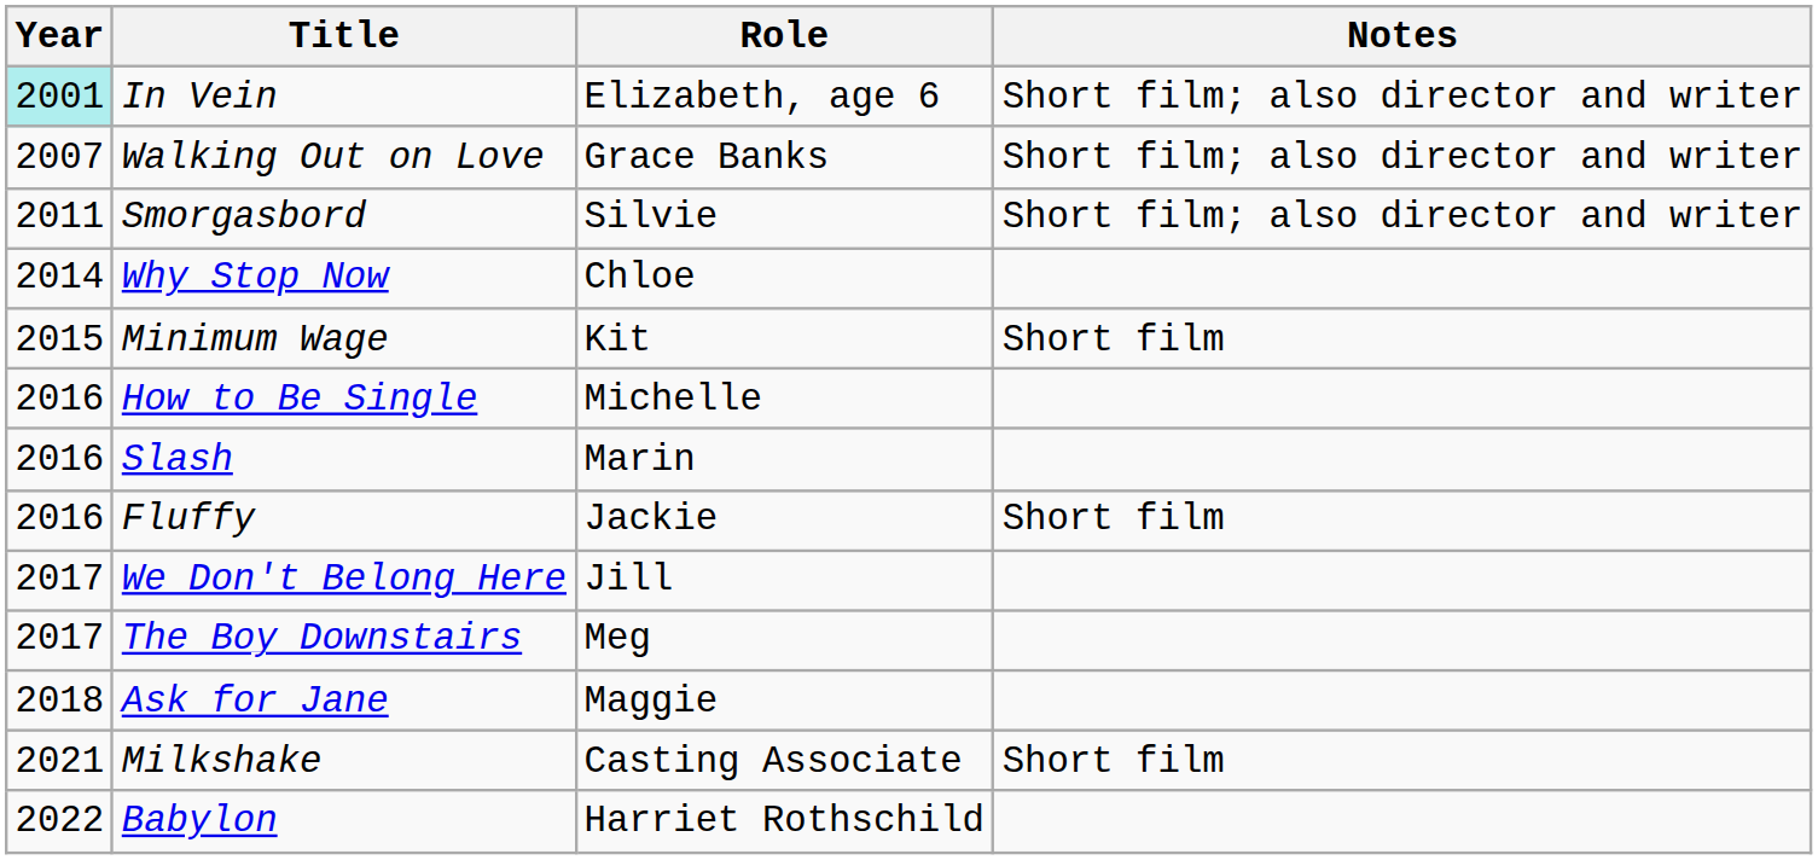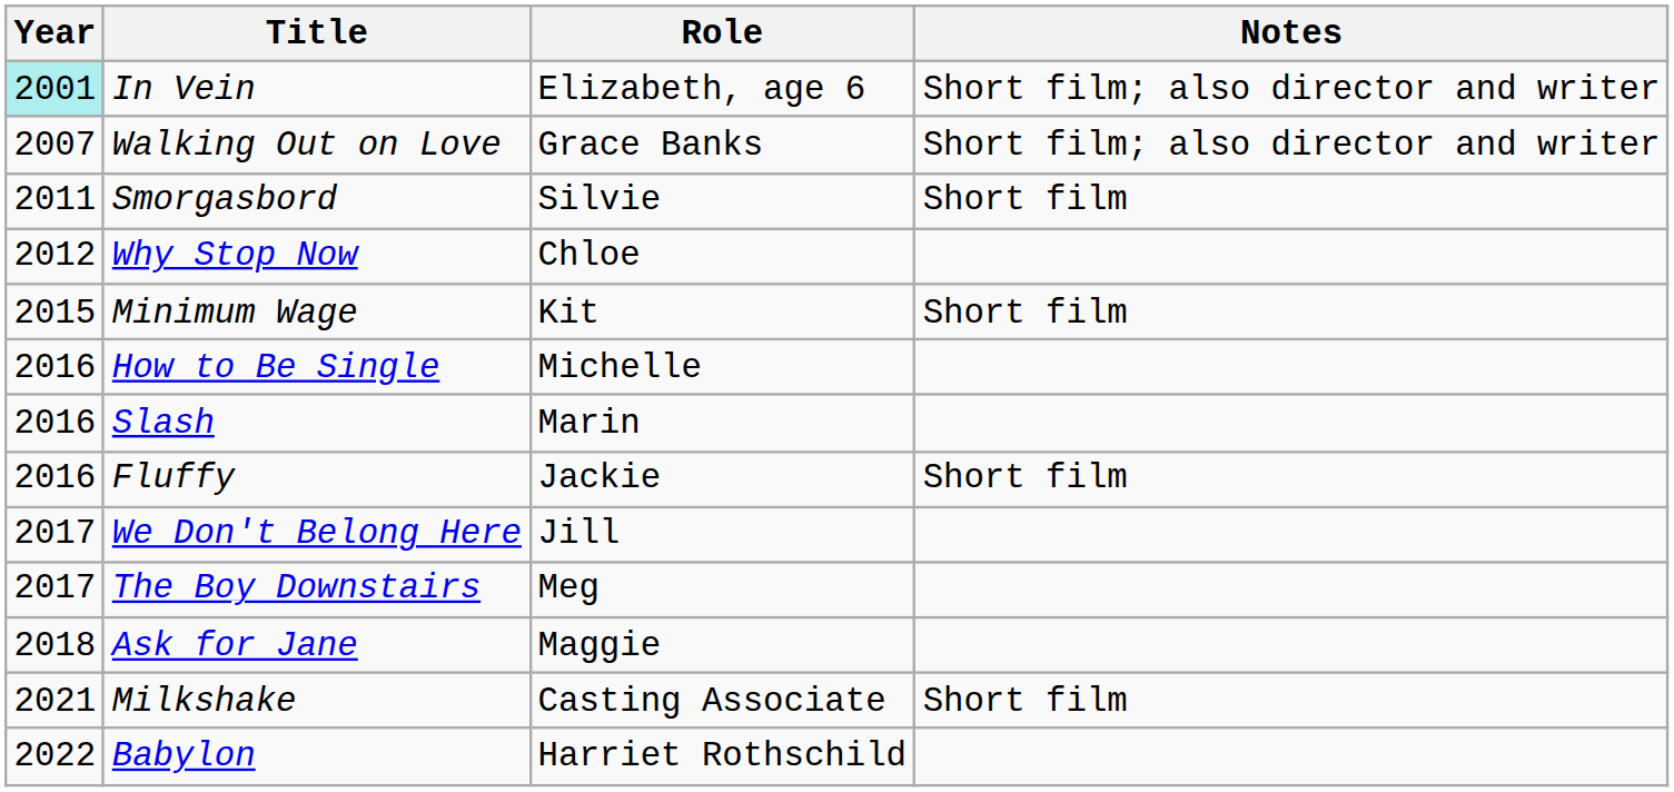Smorgasbord | Notes: Short film; also director and writer -> Short film
Why Stop Now | Year: 2014 -> 2012
